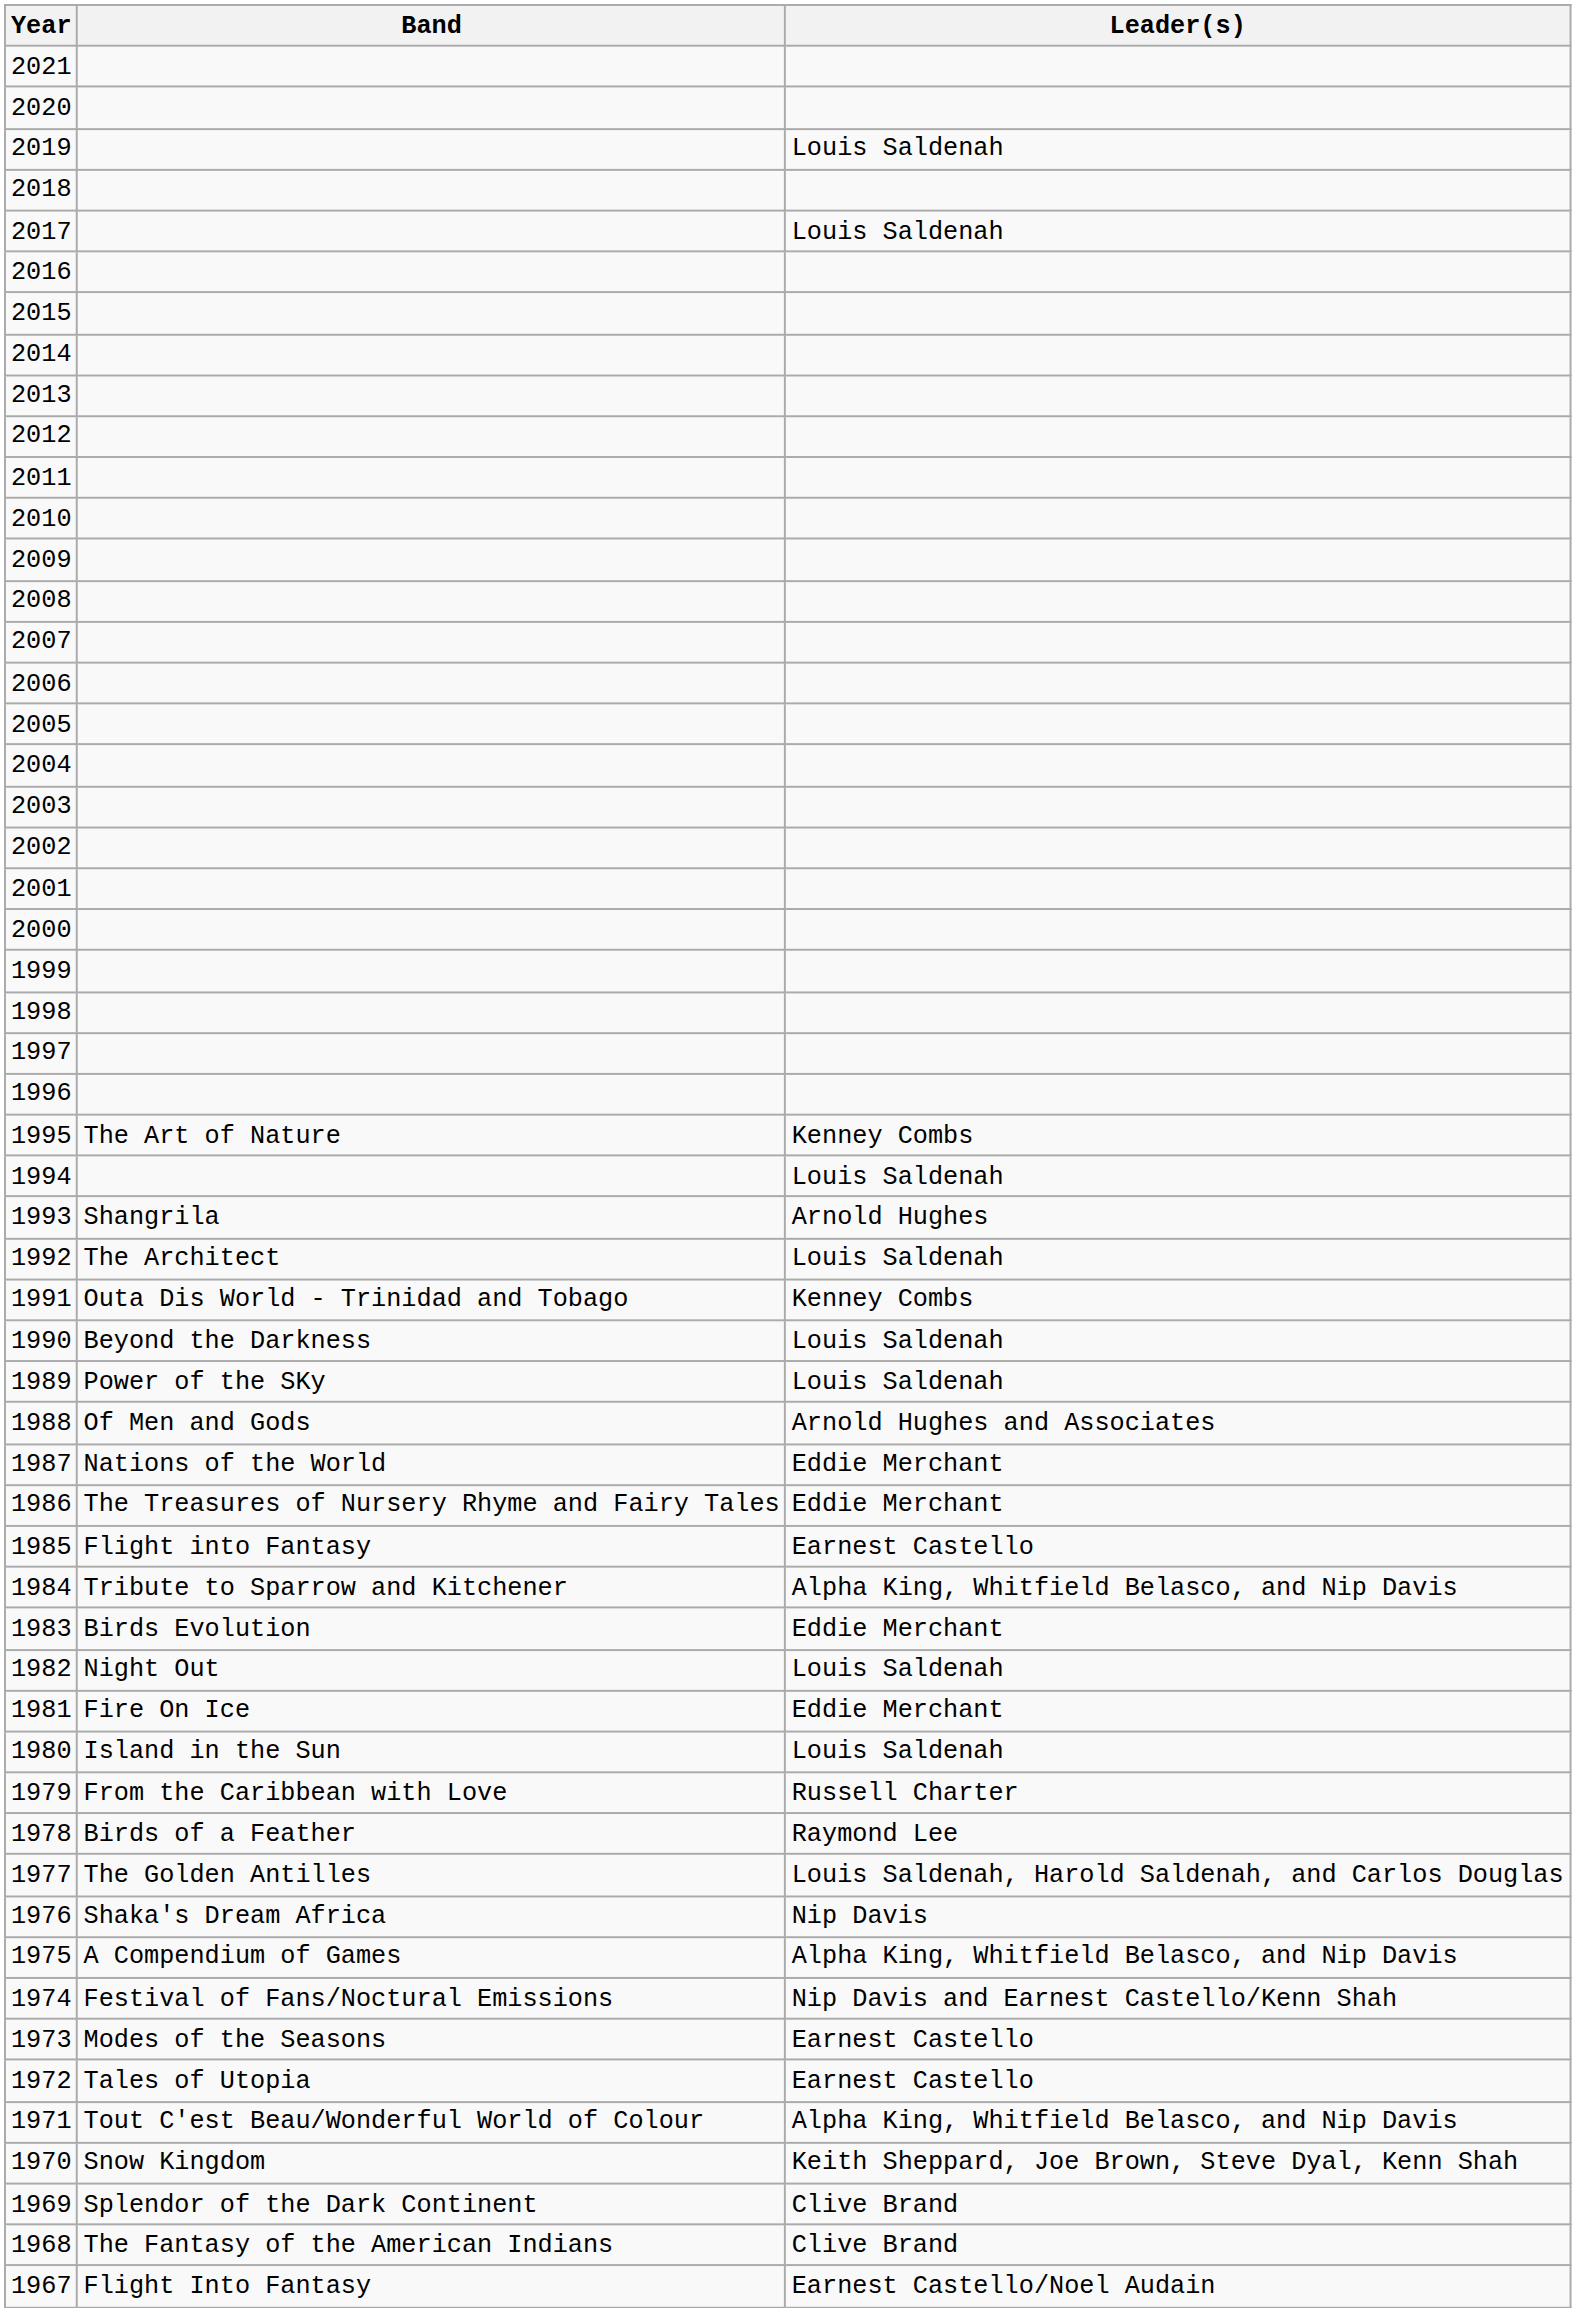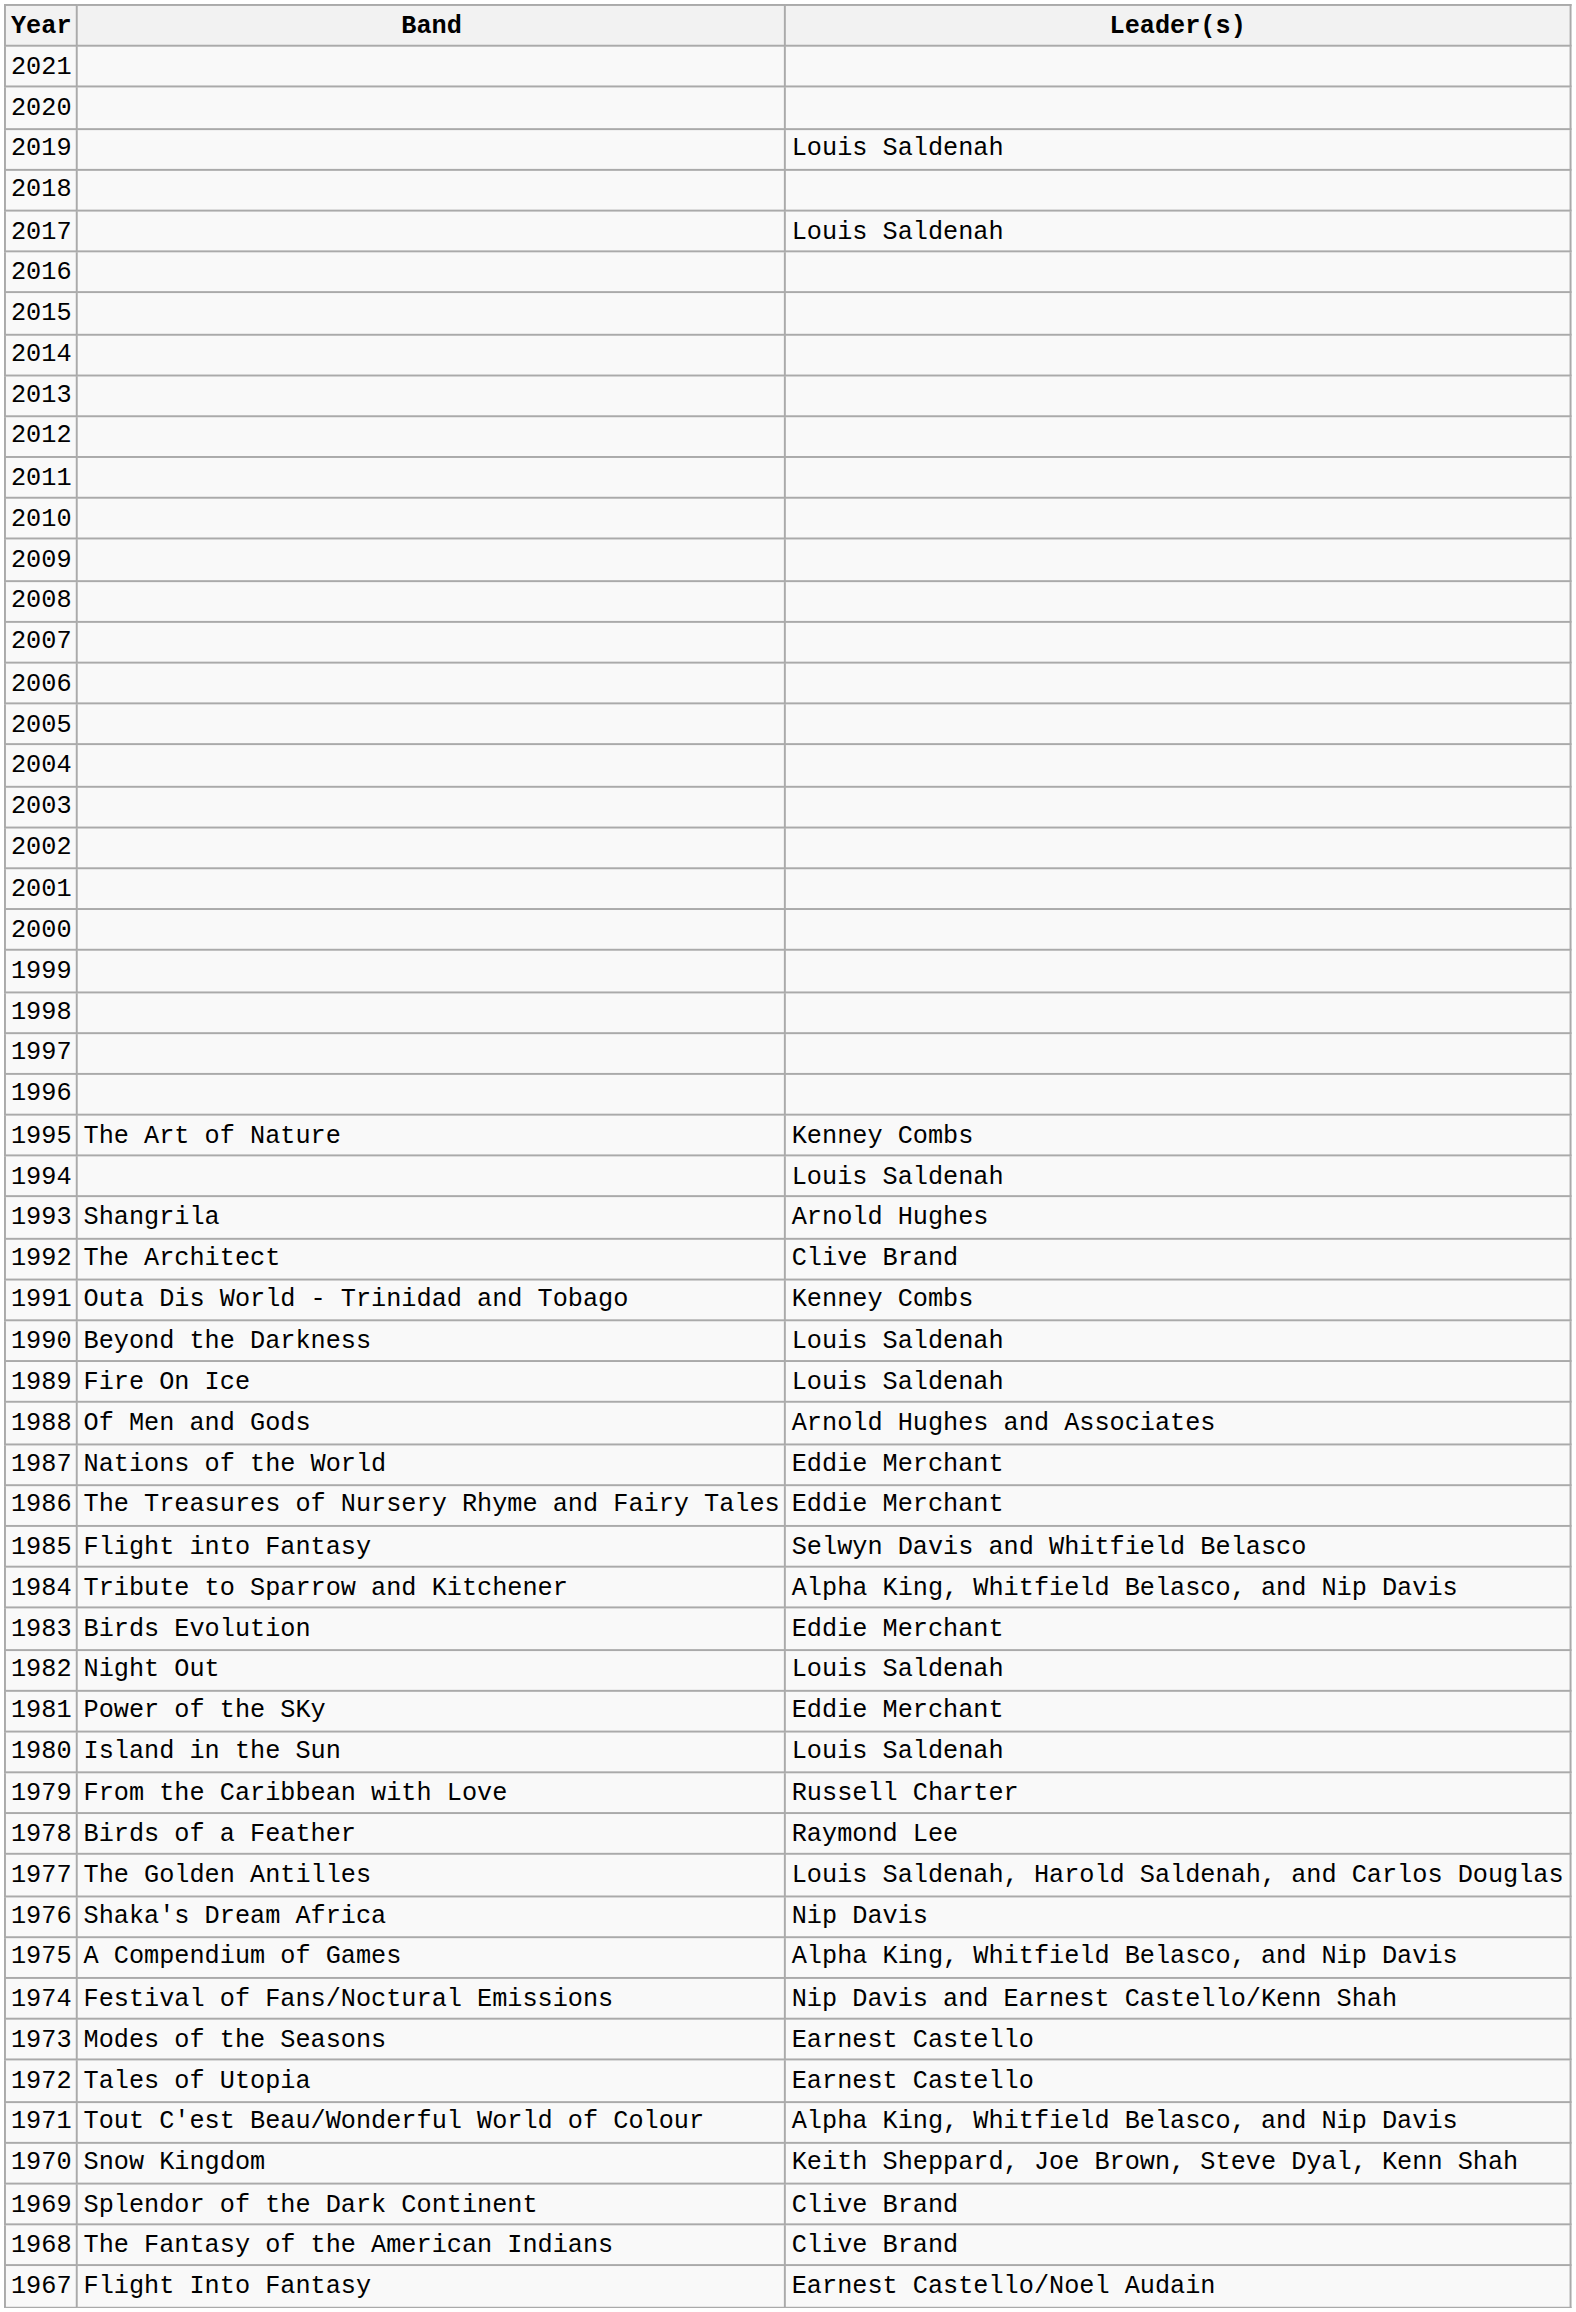1992 | Leader(s): Louis Saldenah -> Clive Brand
1989 | Band: Power of the SKy -> Fire On Ice
1985 | Leader(s): Earnest Castello -> Selwyn Davis and Whitfield Belasco
1981 | Band: Fire On Ice -> Power of the SKy
